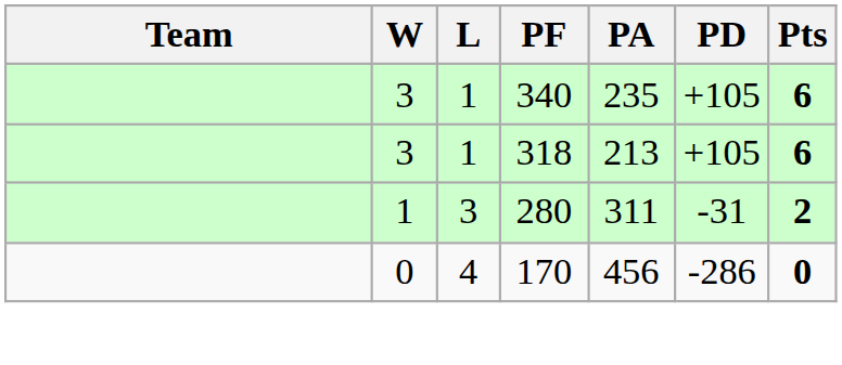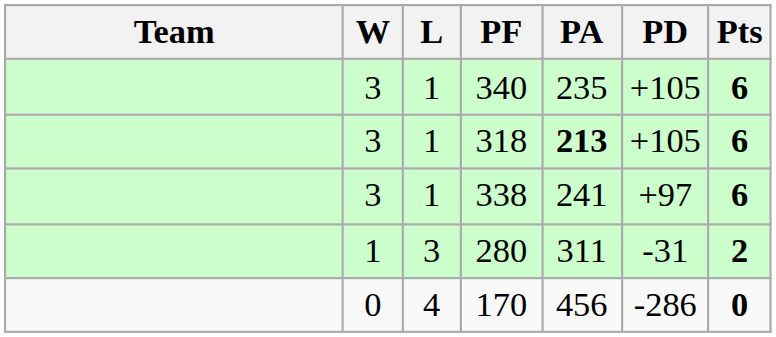318 | PA: normal -> bold
+ row: 3 | 1 | 338 | 241 | +97 | 6
